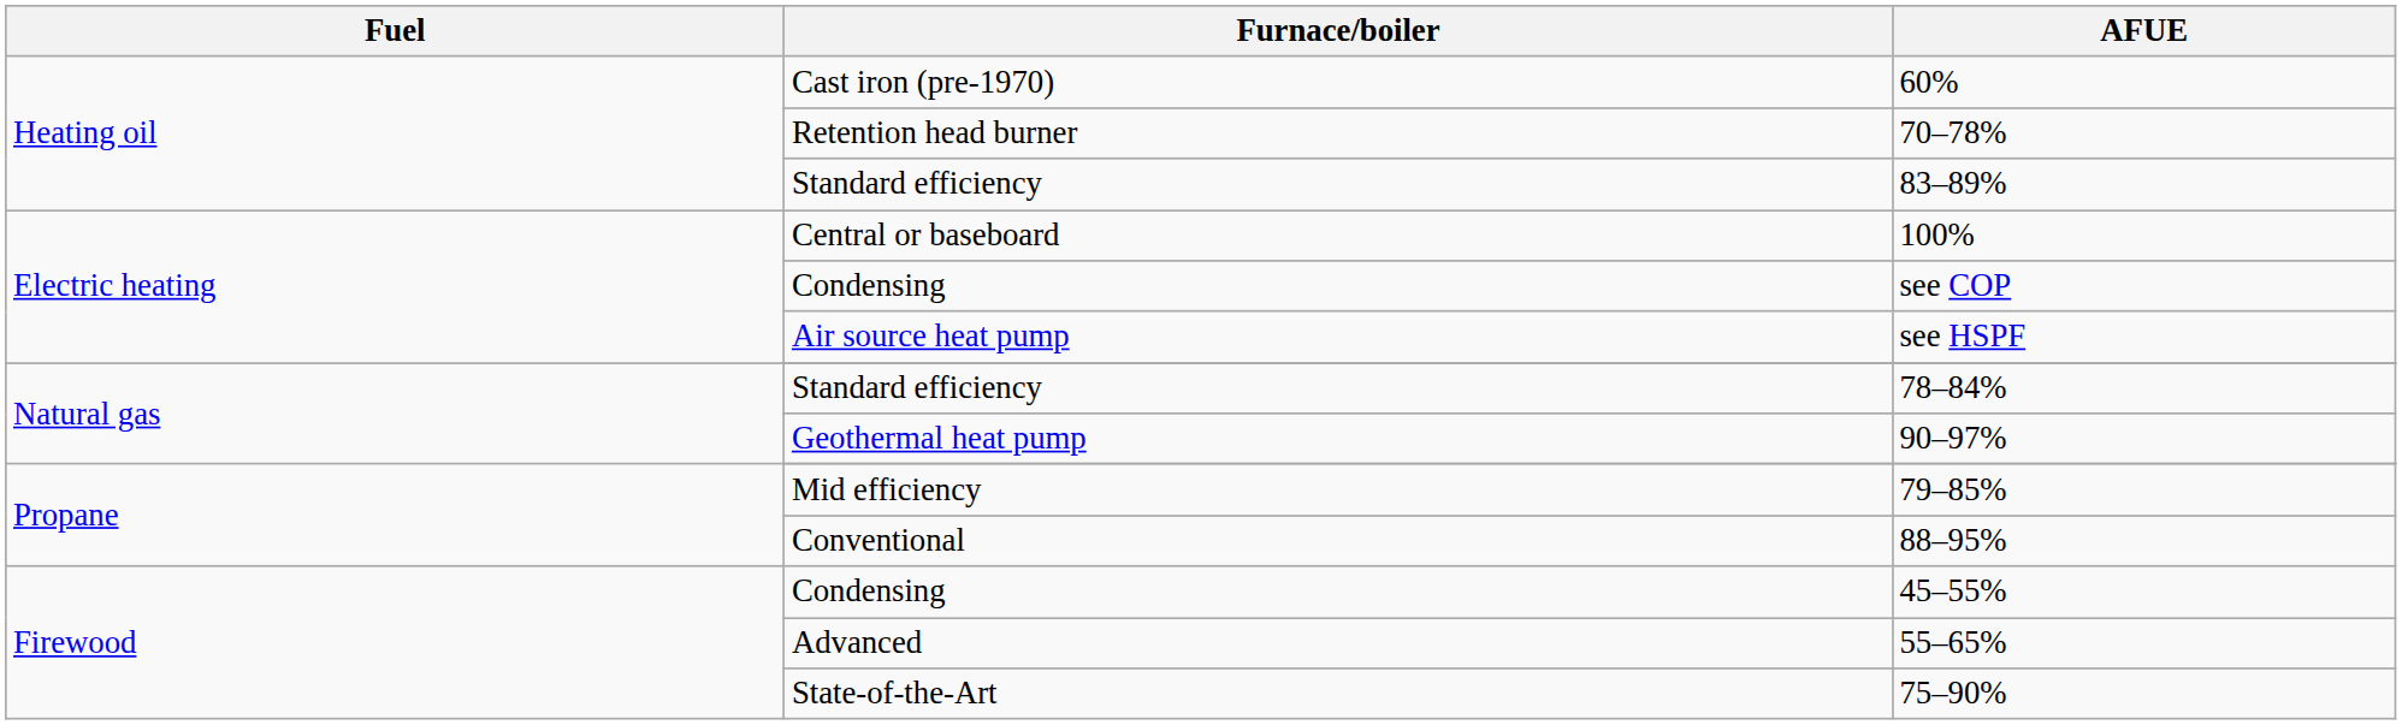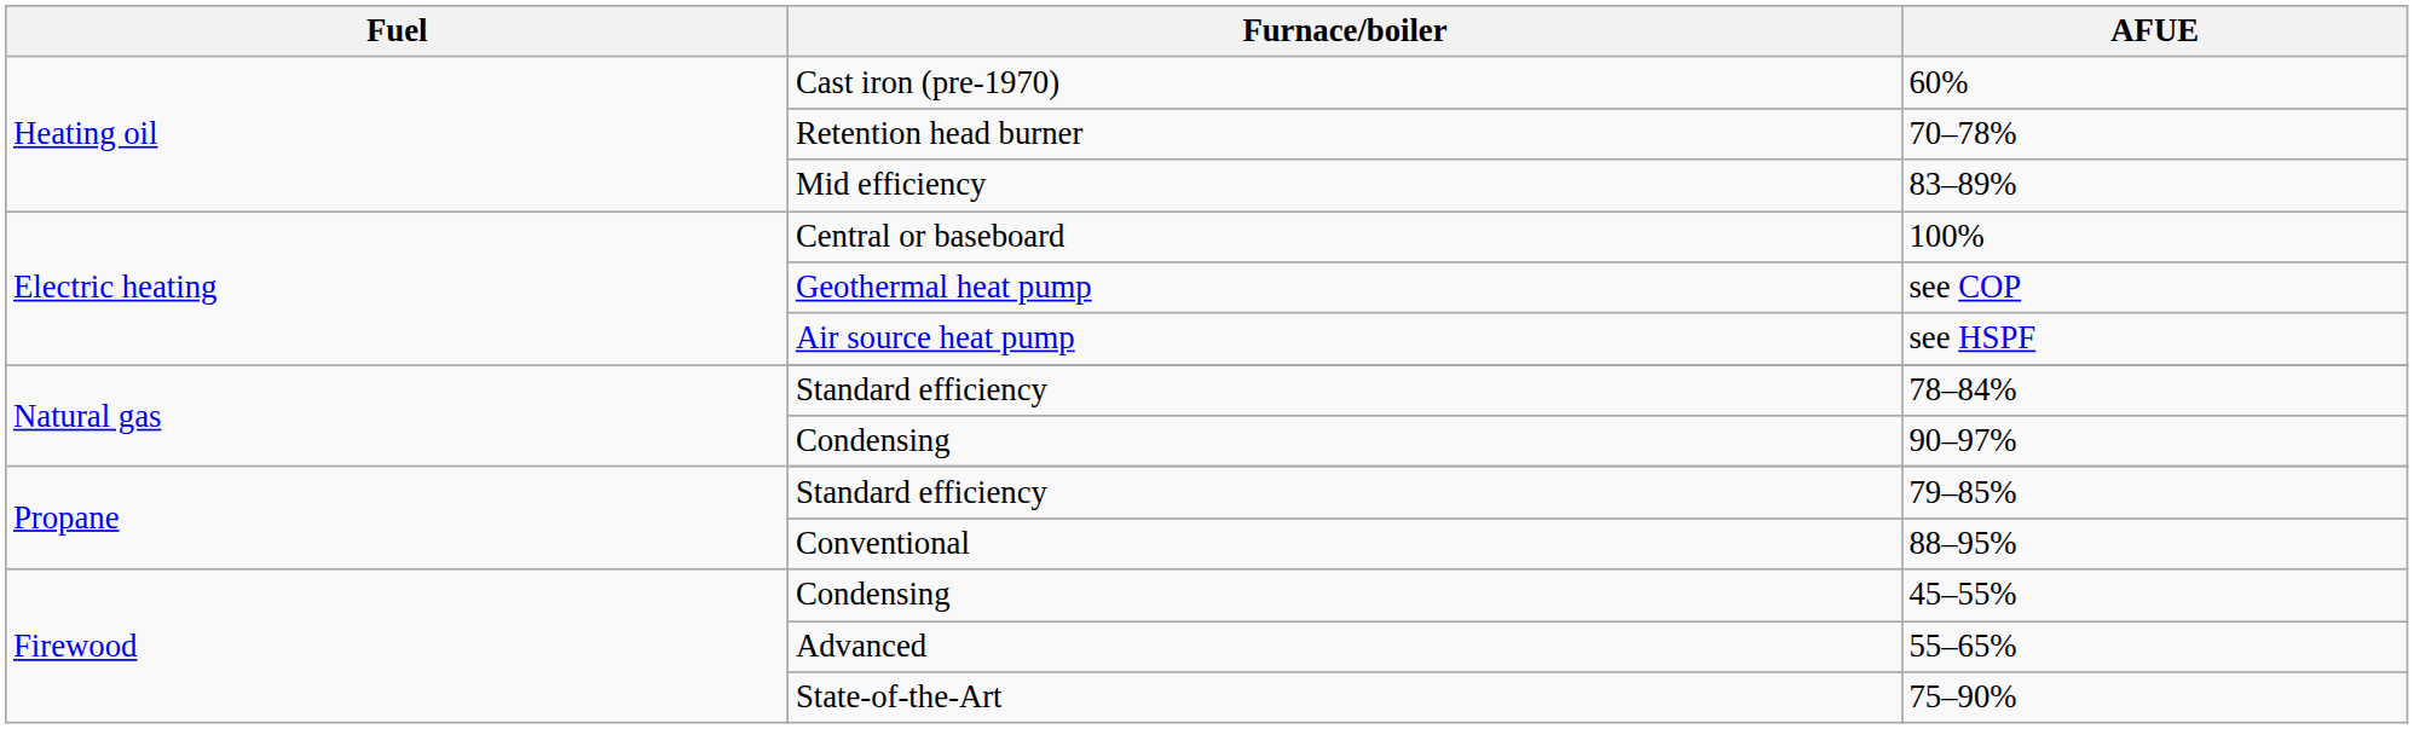83–89% | Furnace/boiler: Standard efficiency -> Mid efficiency
see COP | Furnace/boiler: Condensing -> Geothermal heat pump
90–97% | Furnace/boiler: Geothermal heat pump -> Condensing
79–85% | Furnace/boiler: Mid efficiency -> Standard efficiency
